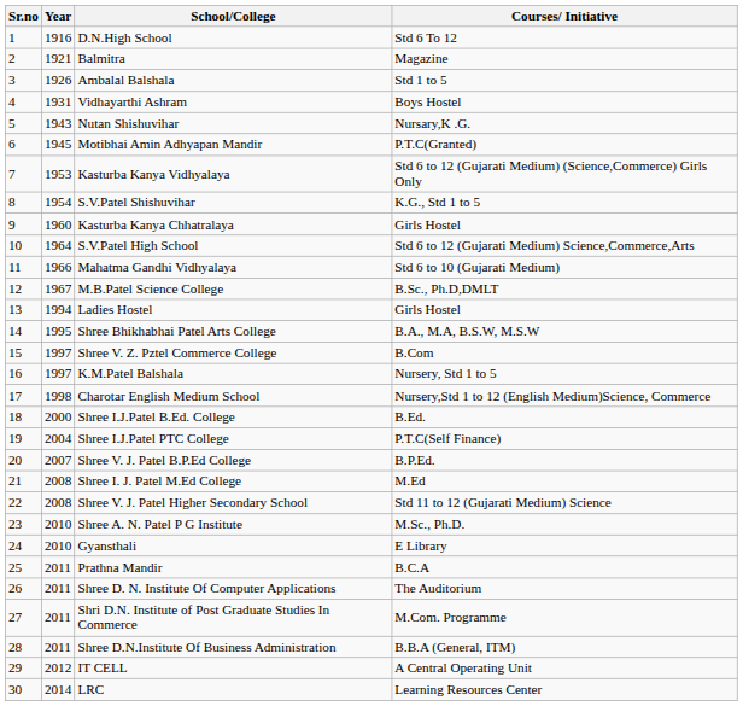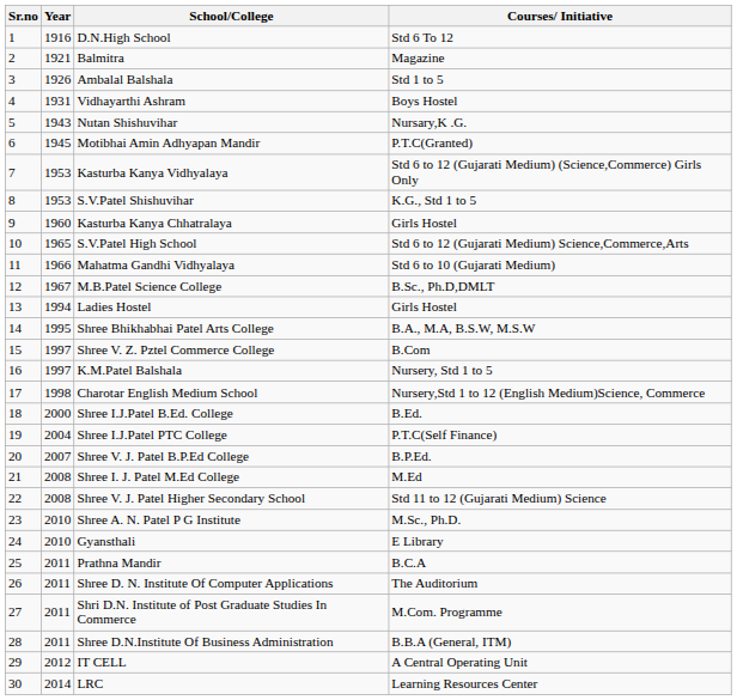S.V.Patel Shishuvihar | Year: 1954 -> 1953
S.V.Patel High School | Year: 1964 -> 1965
